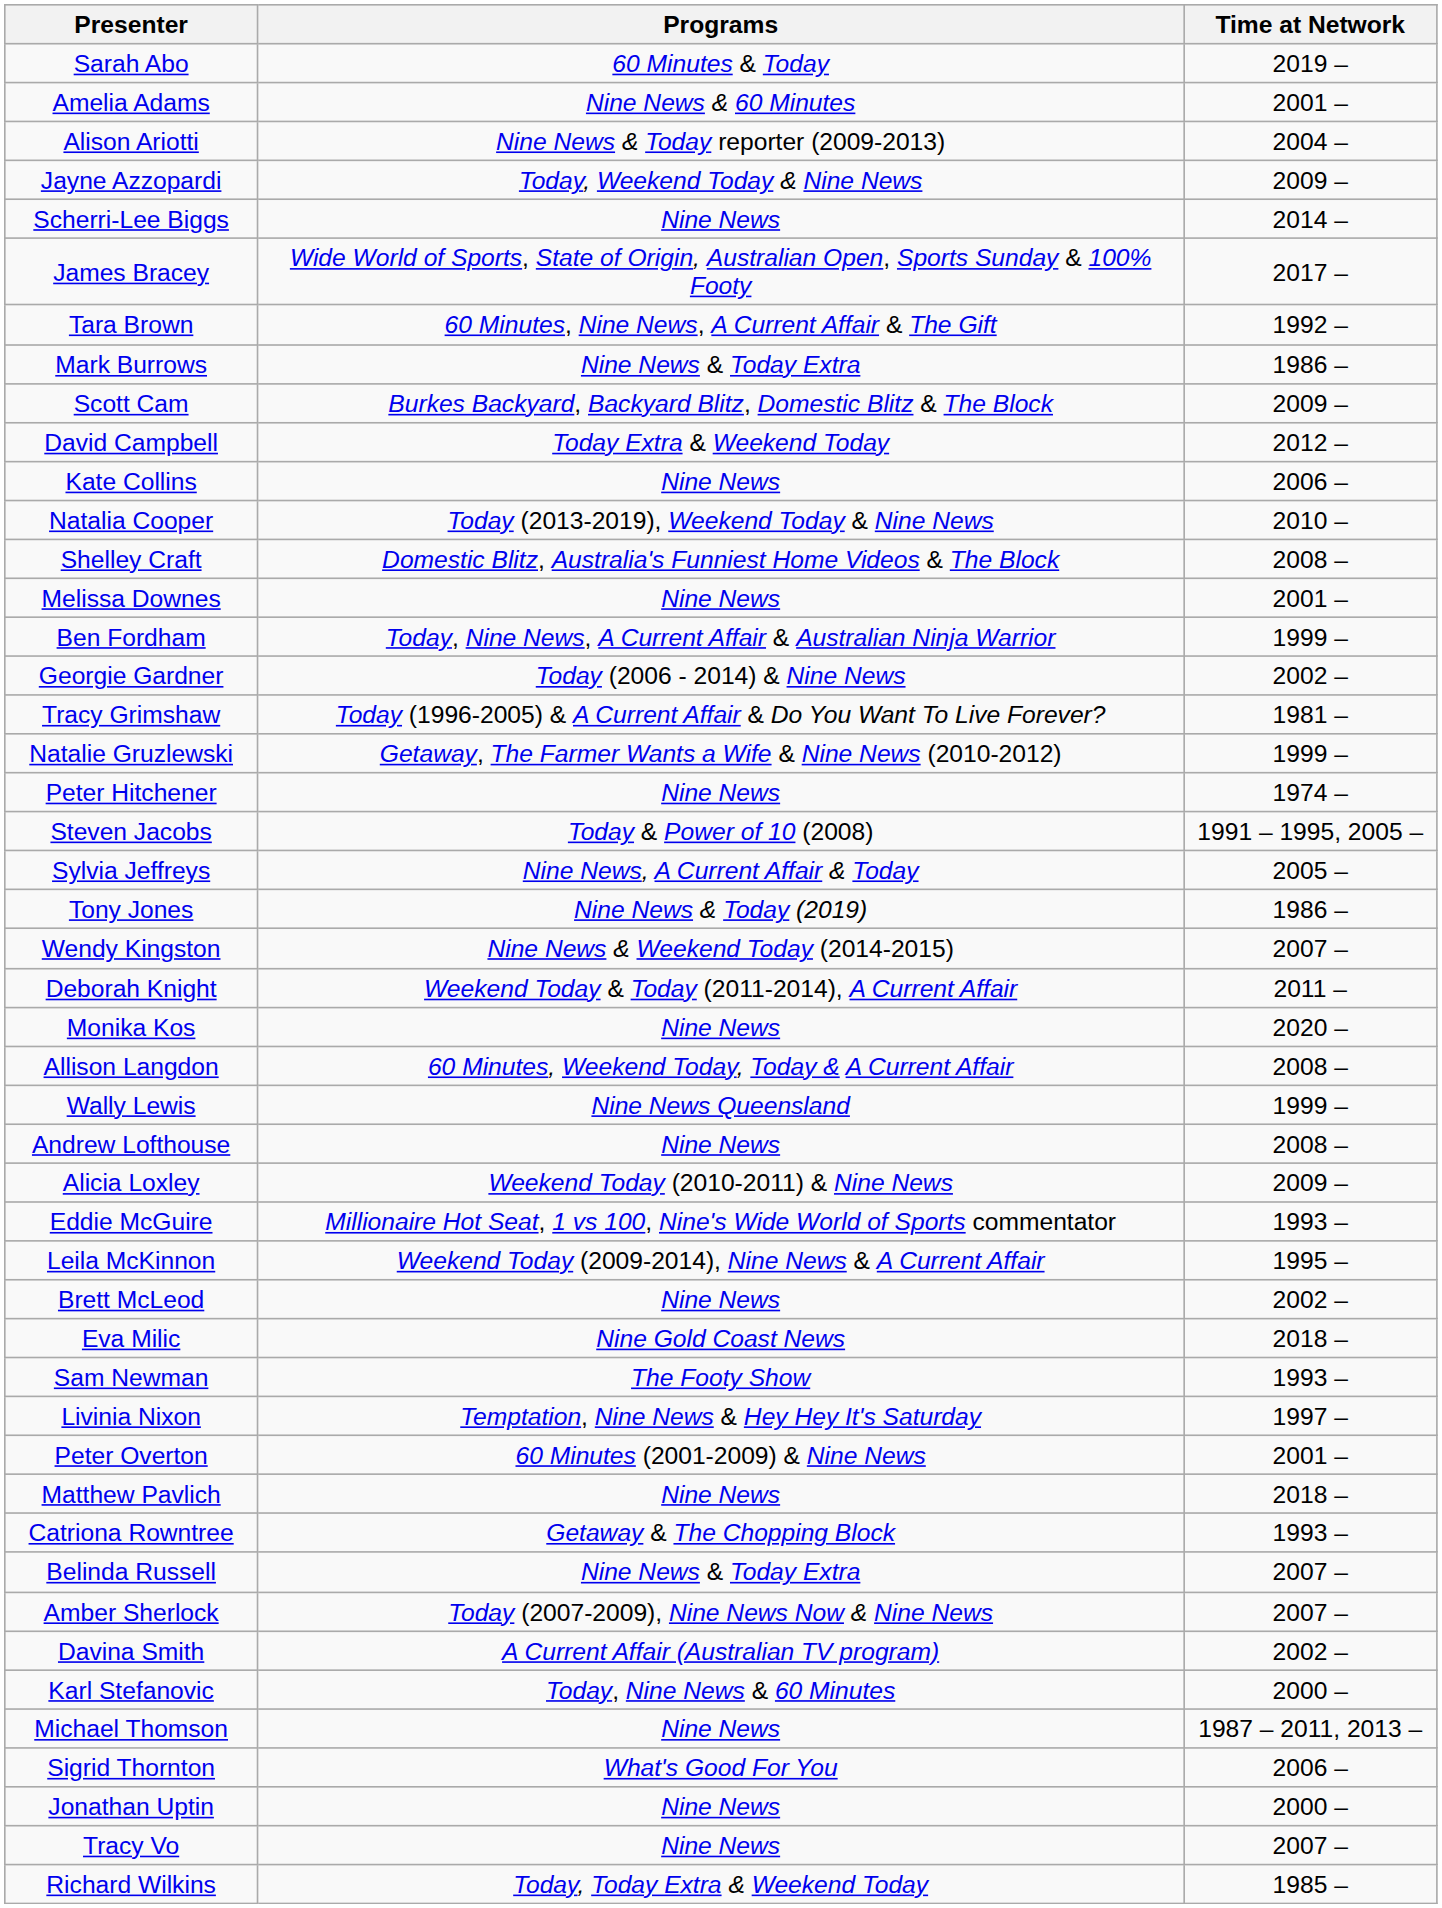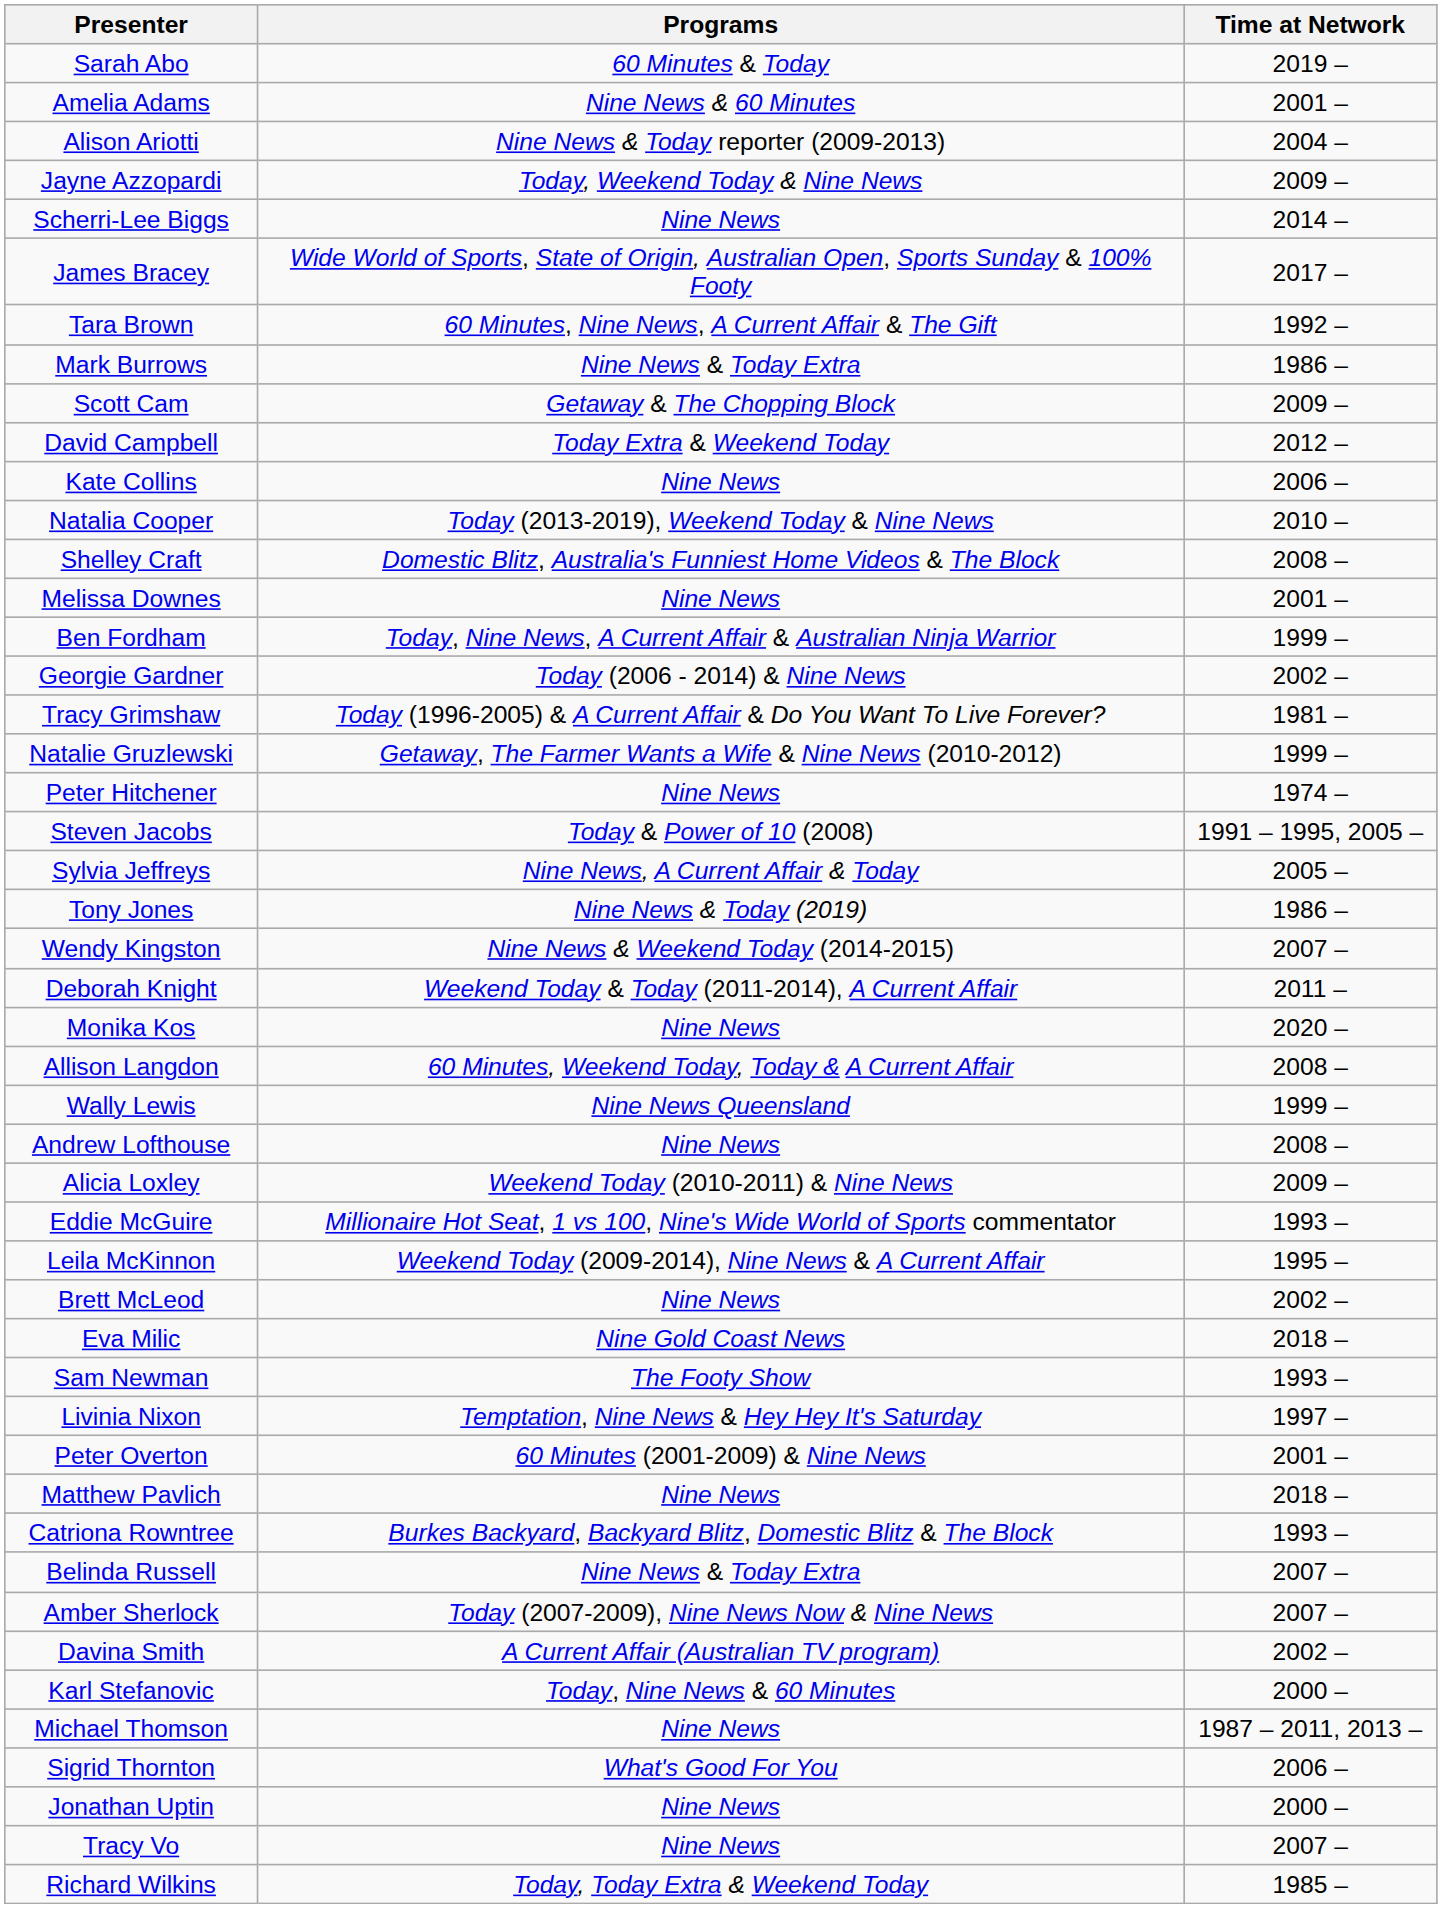Scott Cam | Programs: Burkes Backyard, Backyard Blitz, Domestic Blitz & The Block -> Getaway & The Chopping Block
Catriona Rowntree | Programs: Getaway & The Chopping Block -> Burkes Backyard, Backyard Blitz, Domestic Blitz & The Block
